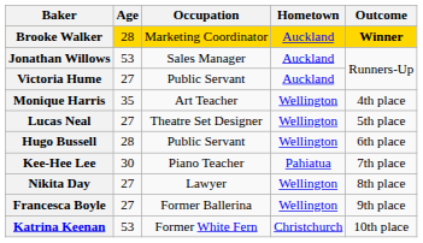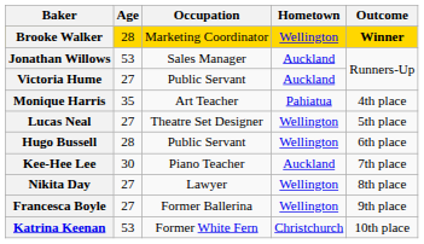Brooke Walker | Hometown: Auckland -> Wellington
Monique Harris | Hometown: Wellington -> Pahiatua
Kee-Hee Lee | Hometown: Pahiatua -> Auckland
